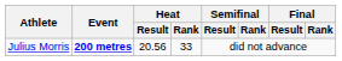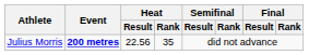Julius Morris | Heat / Result: 20.56 -> 22.56
Julius Morris | Heat / Rank: 33 -> 35
